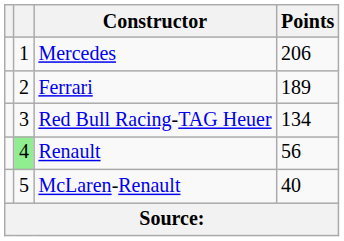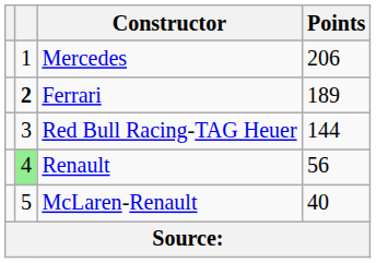Ferrari | column 2: normal -> bold
Red Bull Racing-TAG Heuer | Points: 134 -> 144
